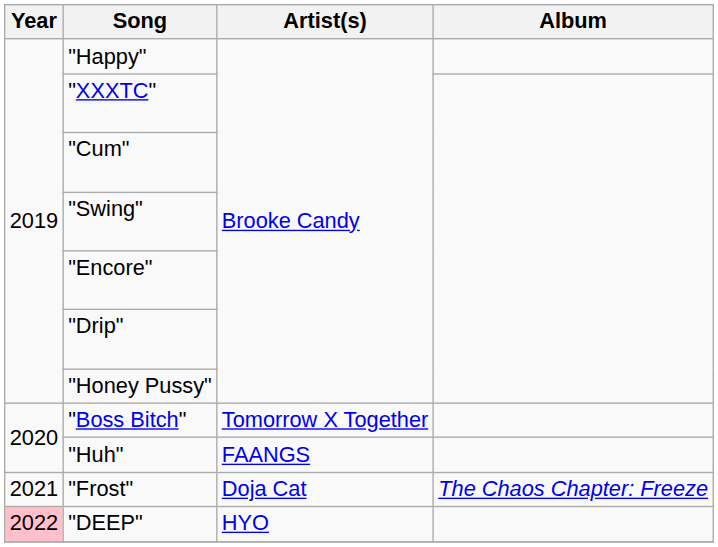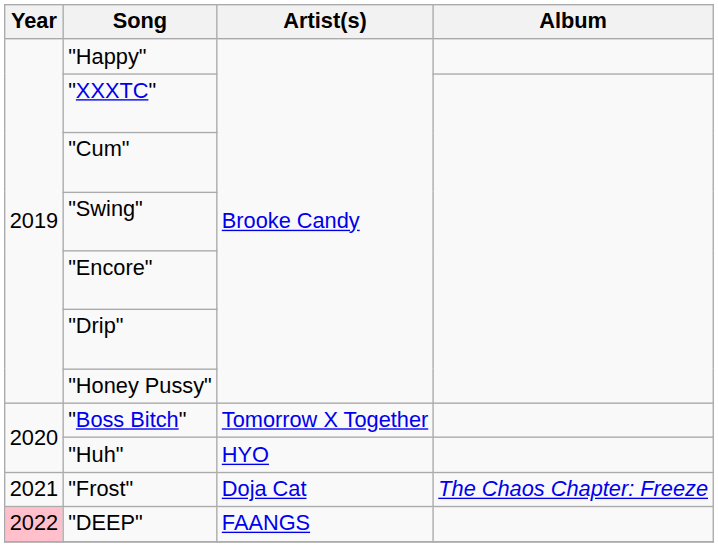"Huh" | Artist(s): FAANGS -> HYO
"DEEP" | Artist(s): HYO -> FAANGS
